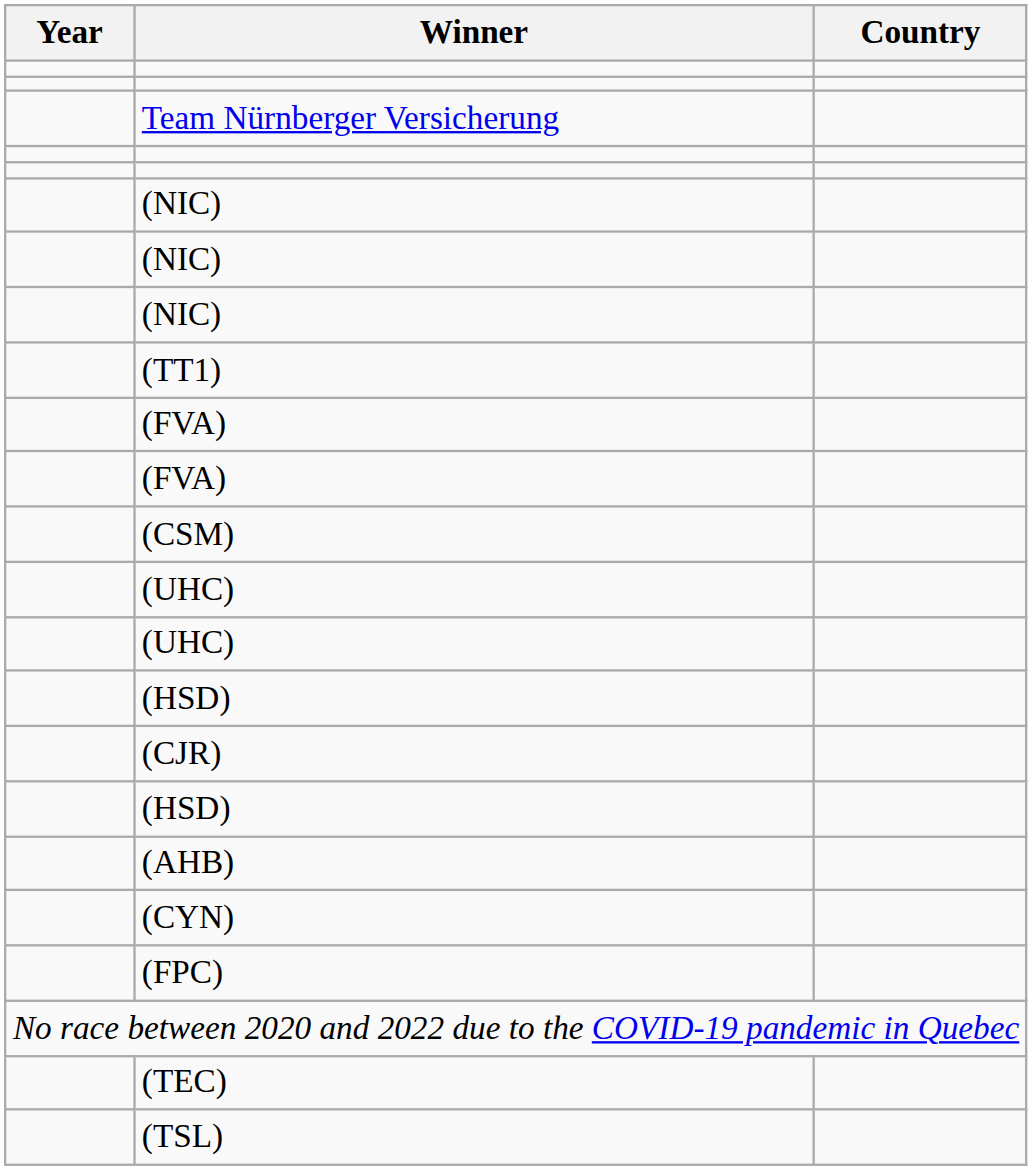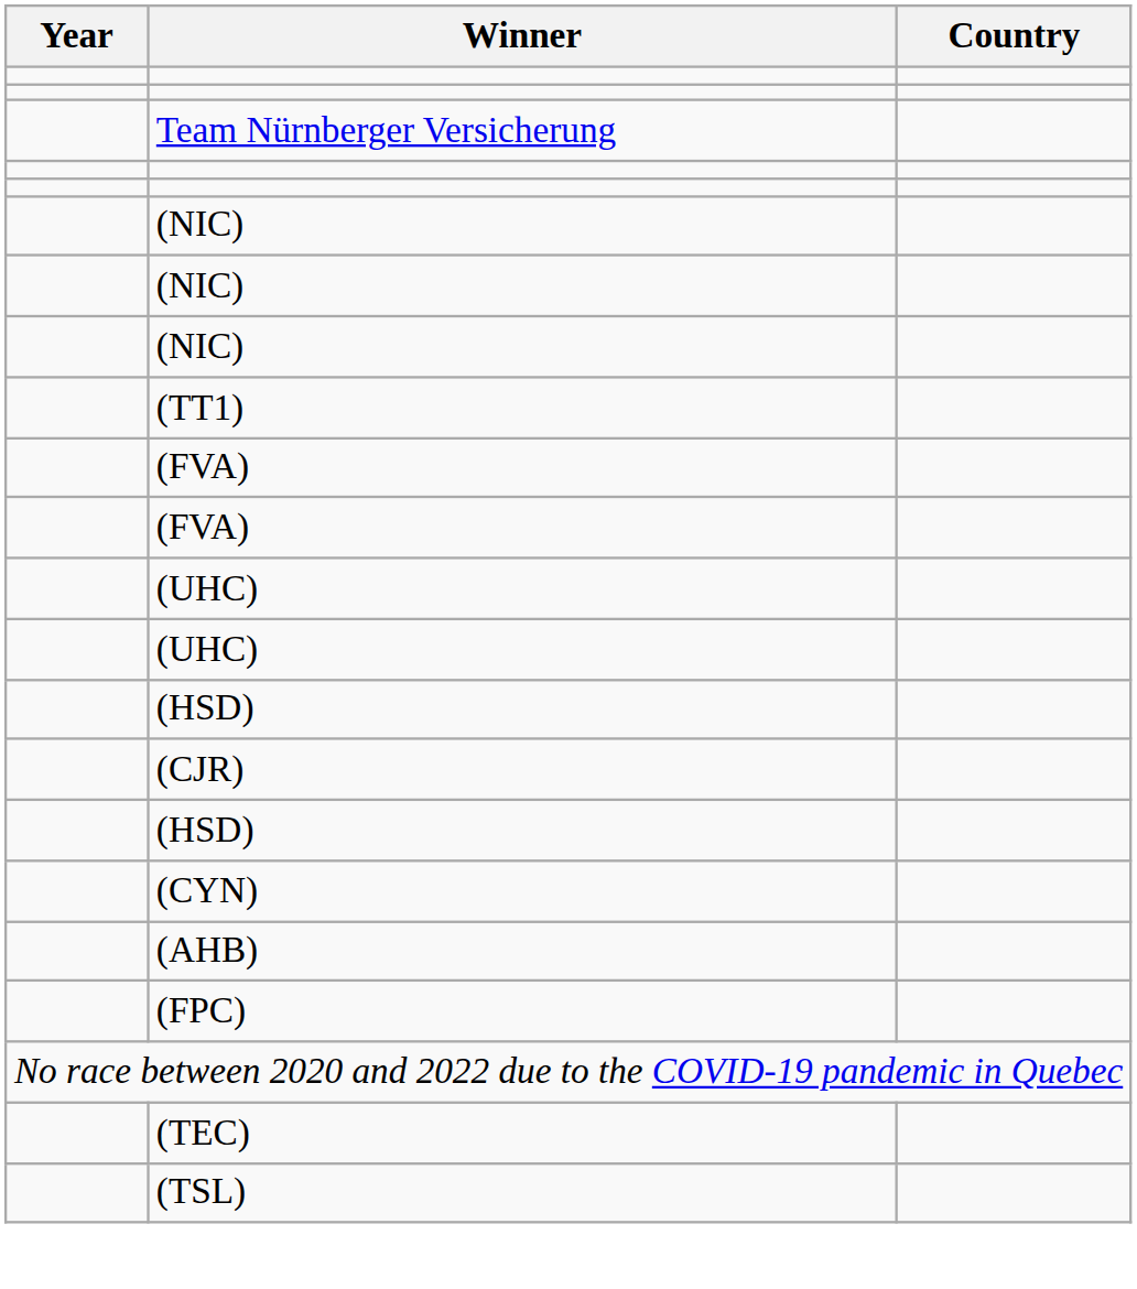- row: (CSM)
rows swapped: (CYN) <-> (AHB)
